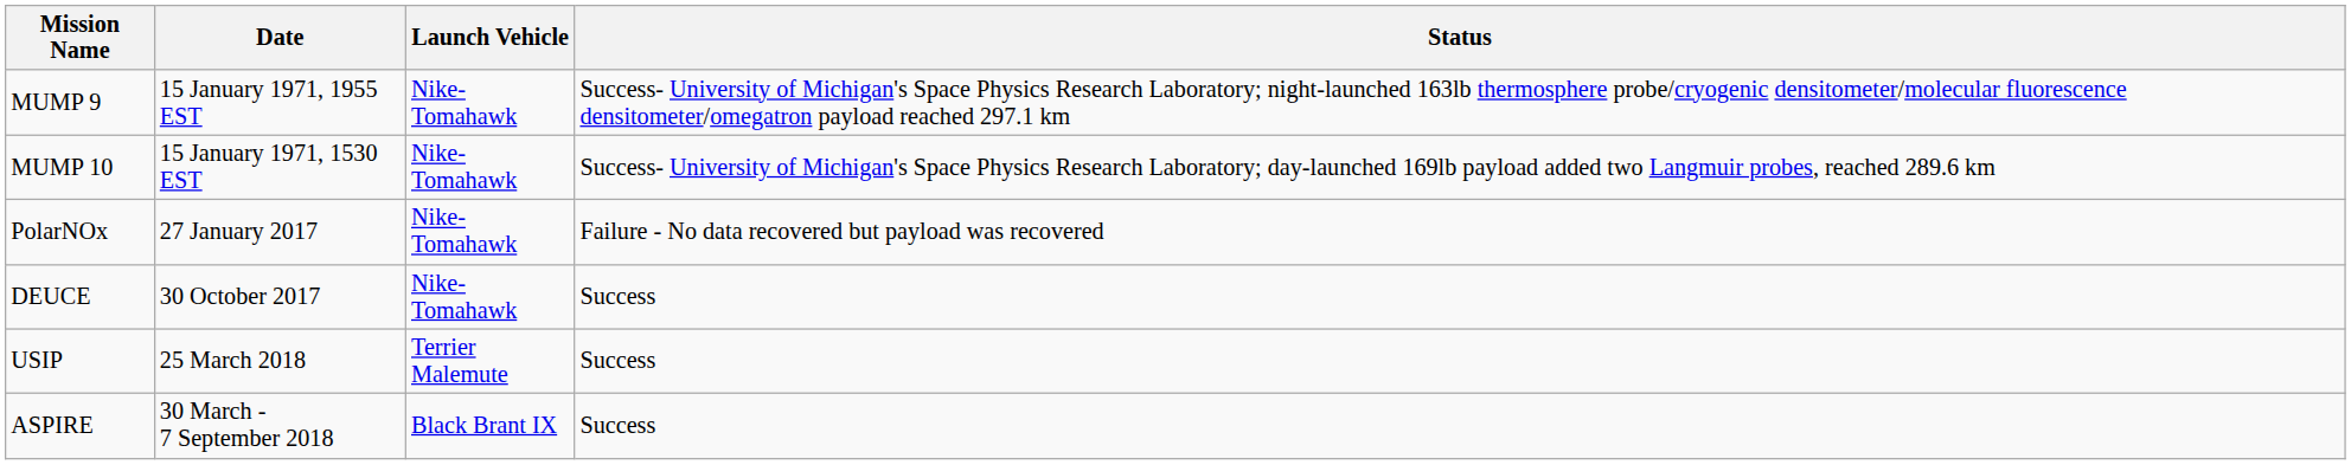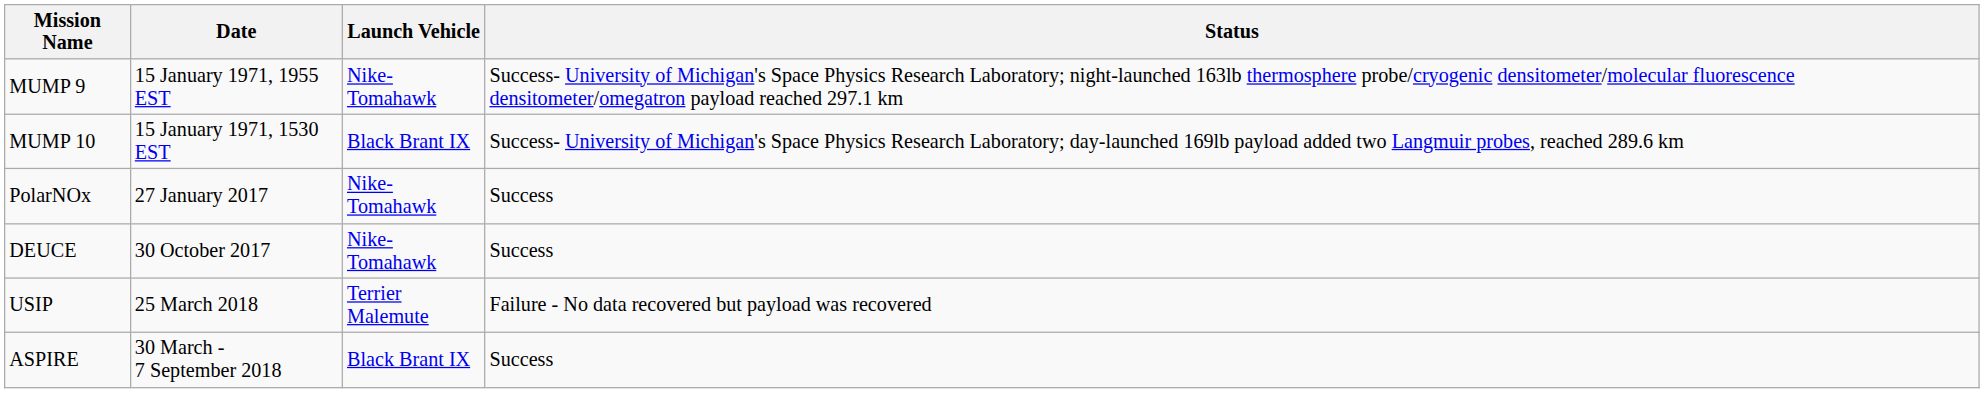MUMP 10 | Launch Vehicle: Nike-Tomahawk -> Black Brant IX
PolarNOx | Status: Failure - No data recovered but payload was recovered -> Success
USIP | Status: Success -> Failure - No data recovered but payload was recovered
